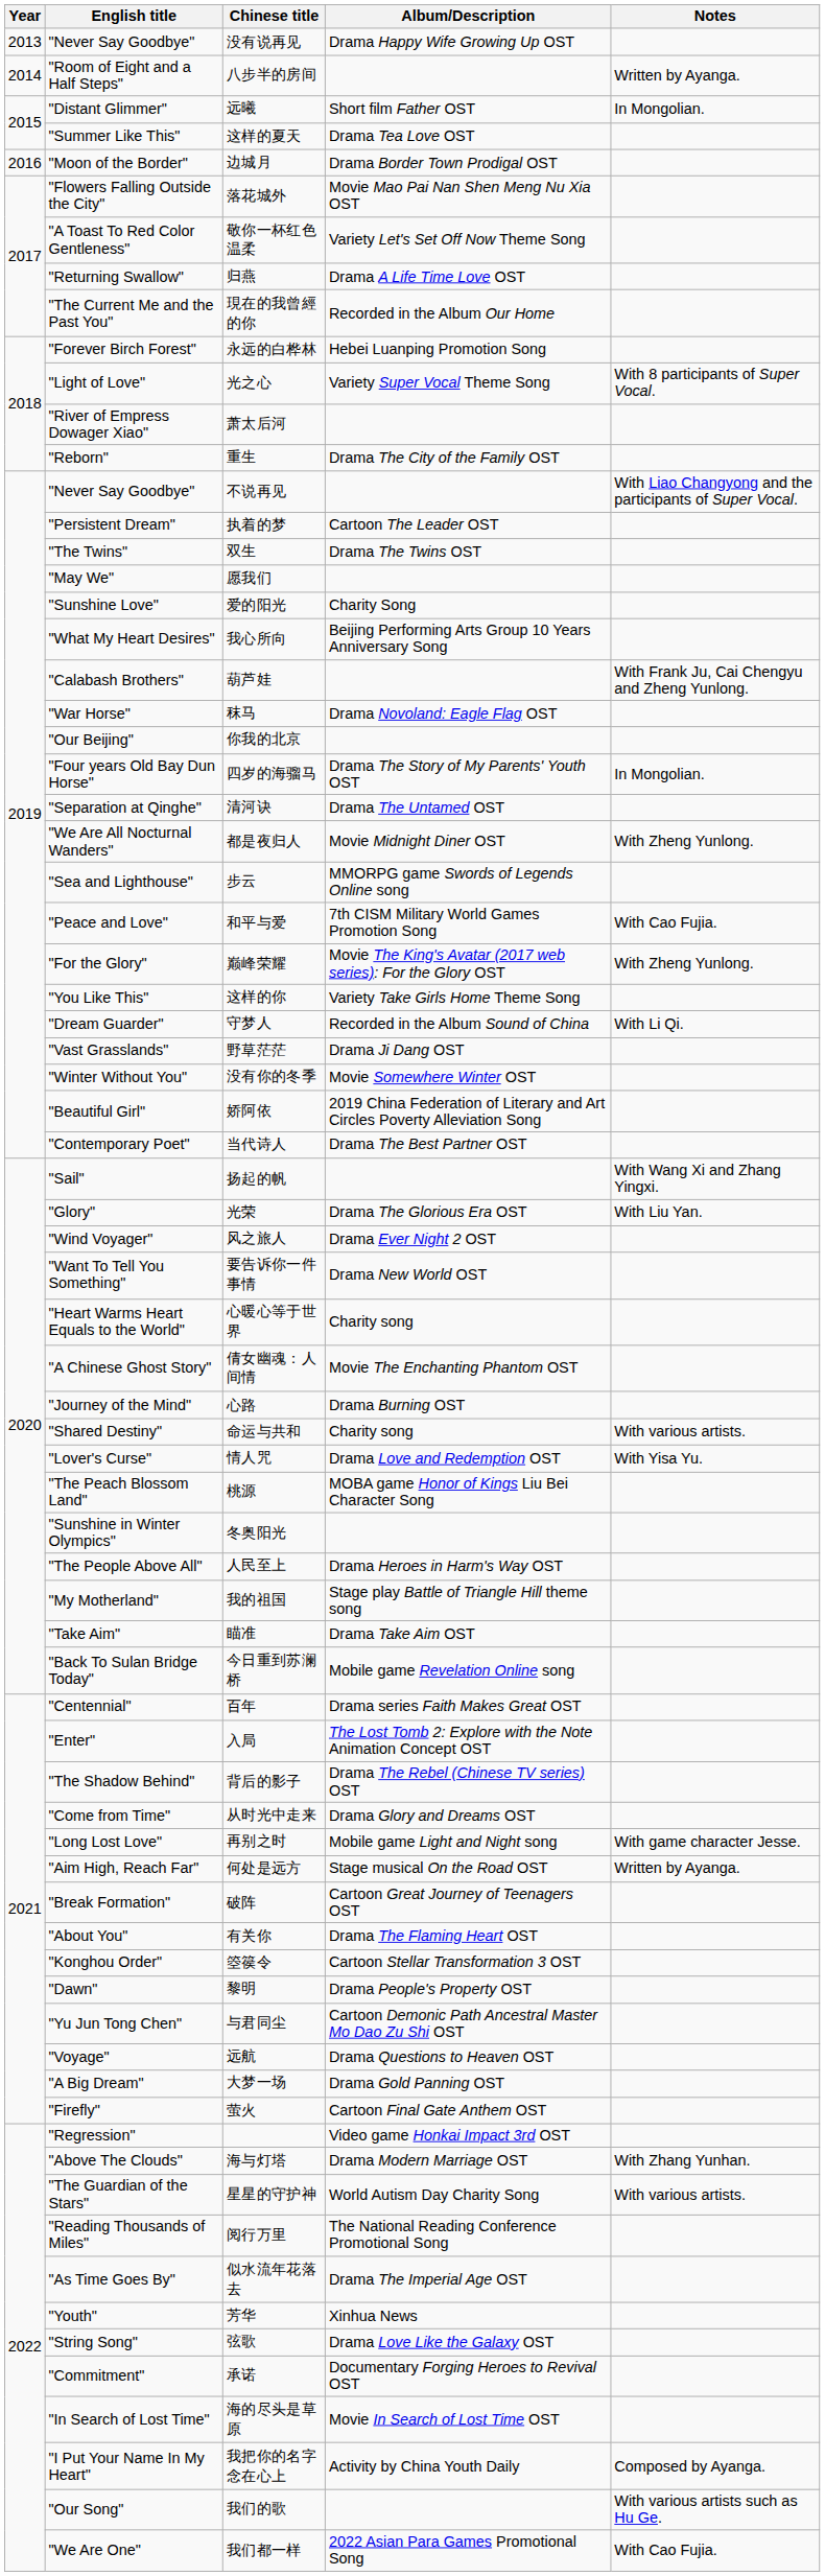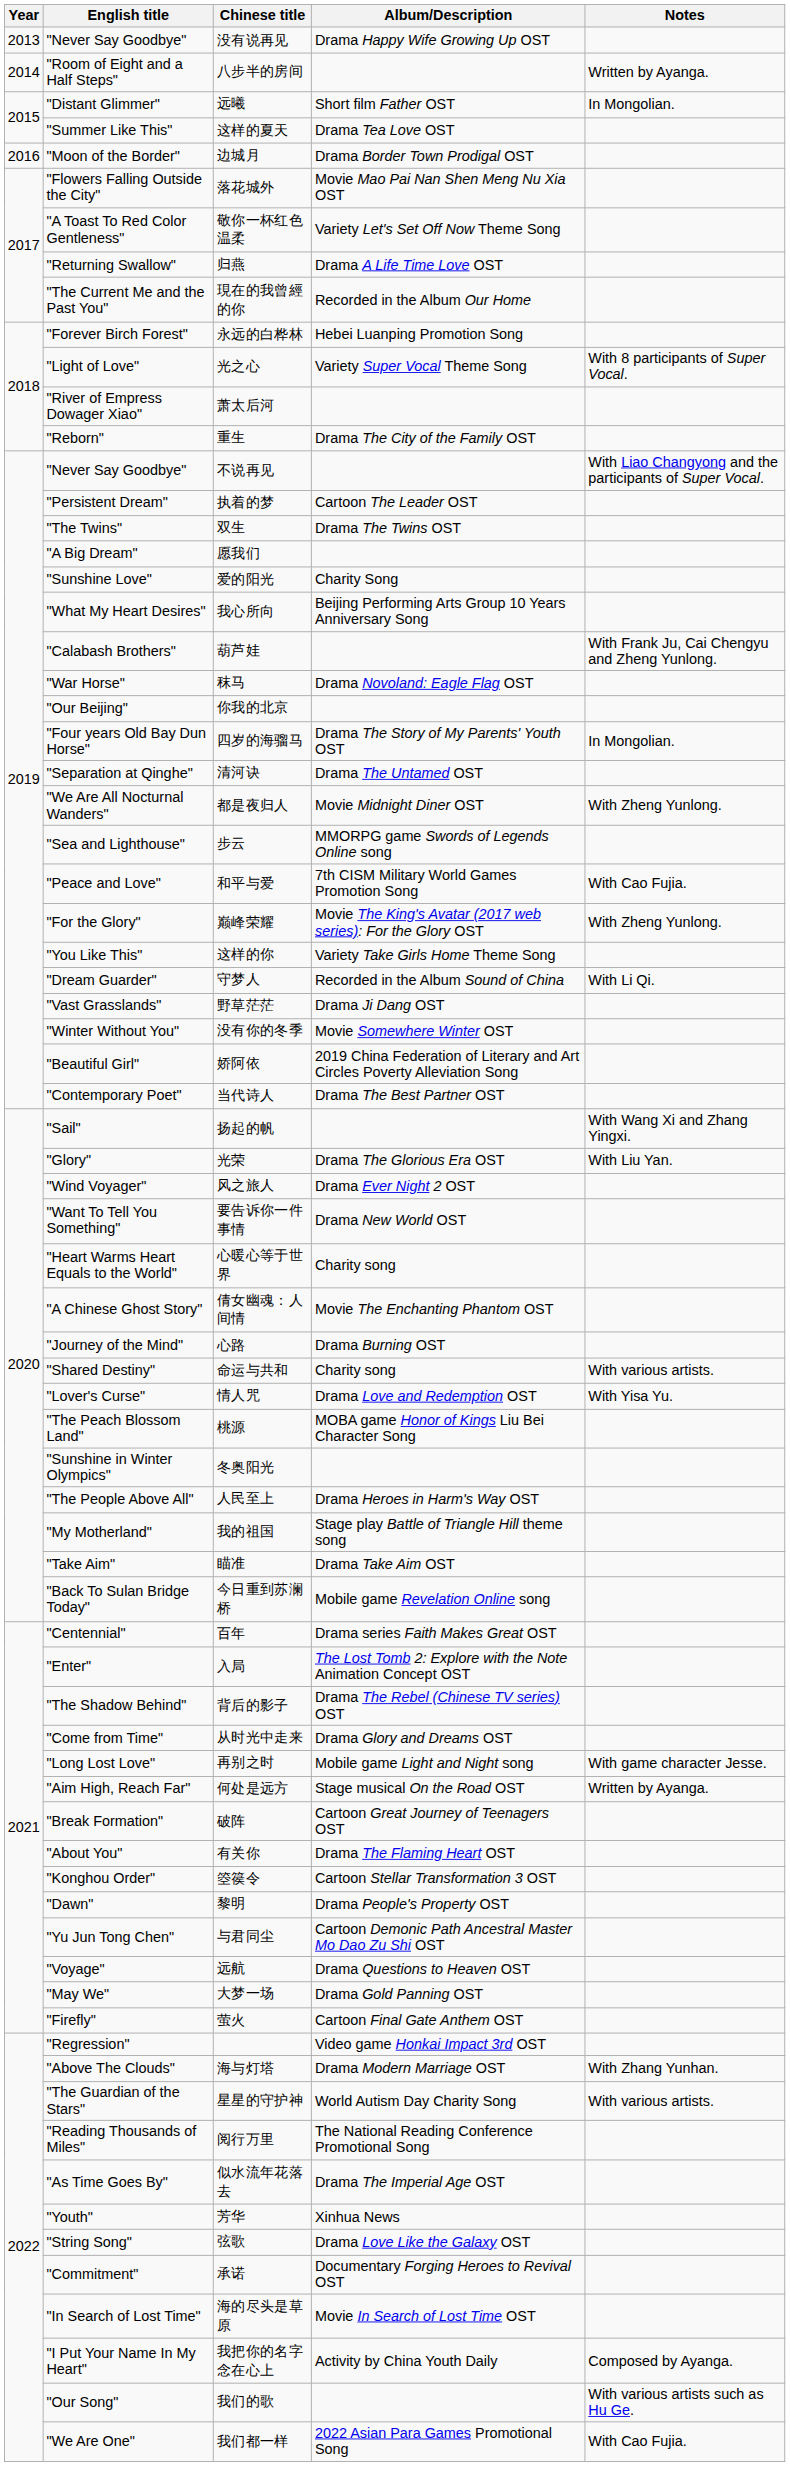愿我们 | English title: "May We" -> "A Big Dream"
大梦一场 | English title: "A Big Dream" -> "May We"
